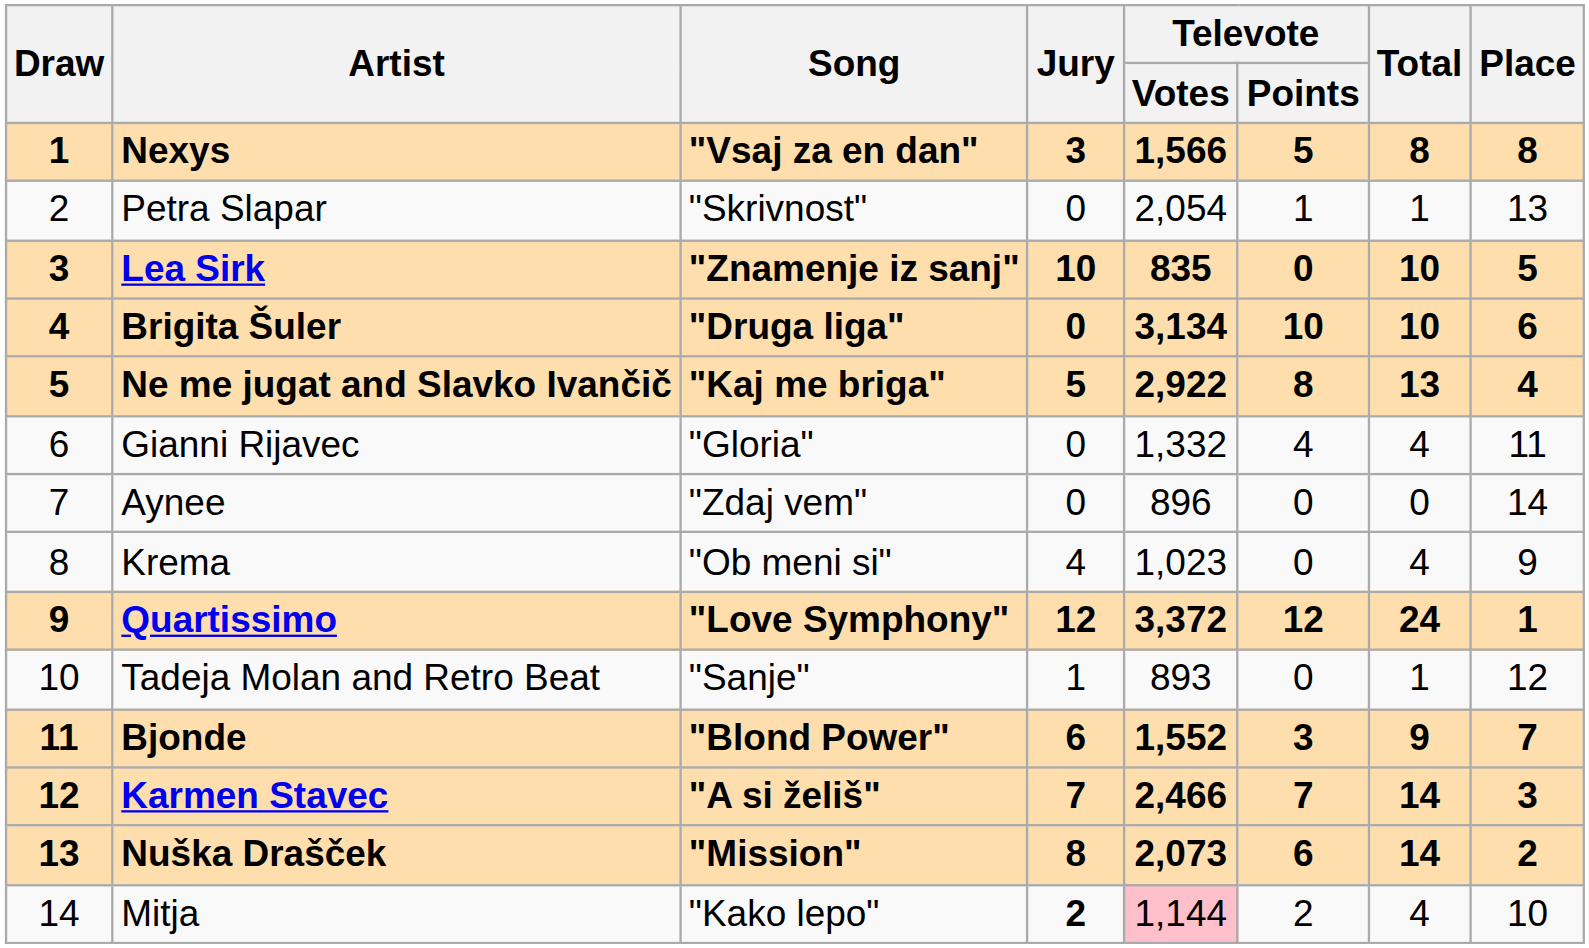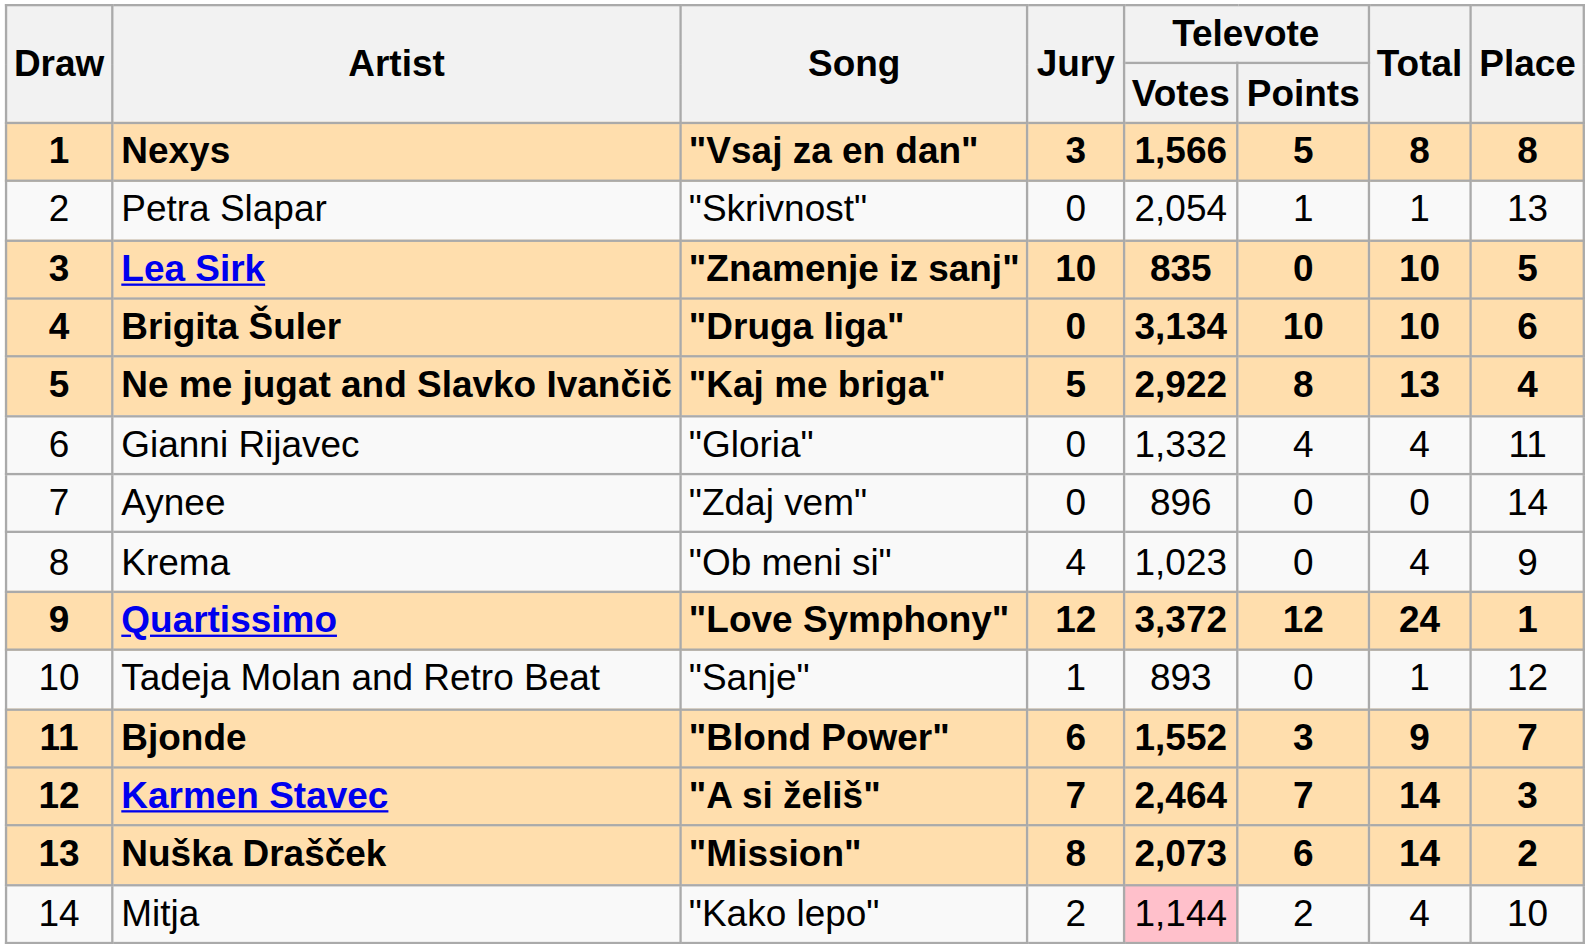Karmen Stavec | Televote / Votes: 2,466 -> 2,464
Mitja | Jury: bold -> normal
